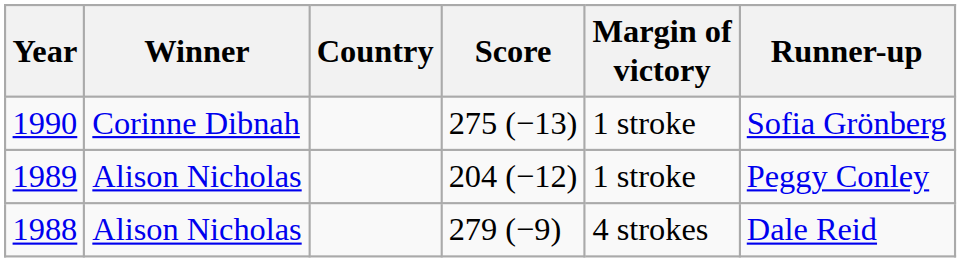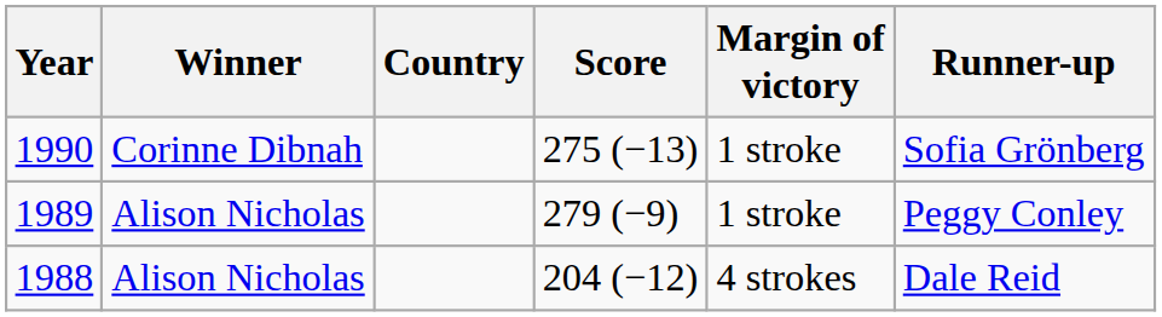1989 | Score: 204 (−12) -> 279 (−9)
1988 | Score: 279 (−9) -> 204 (−12)
